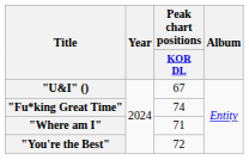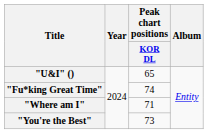"U&I" () | Peak chart positions / KOR DL: 67 -> 65
"You're the Best" | Peak chart positions / KOR DL: 72 -> 73
